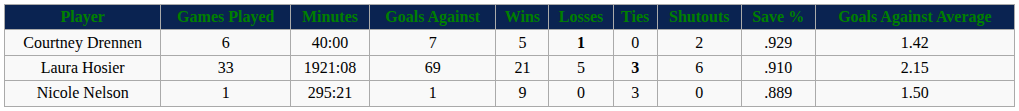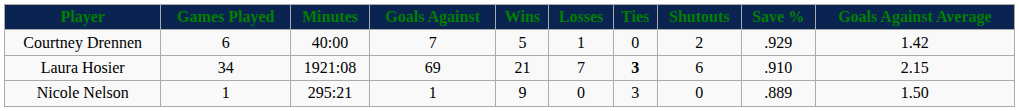Courtney Drennen | Losses: bold -> normal
Laura Hosier | Games Played: 33 -> 34
Laura Hosier | Losses: 5 -> 7
